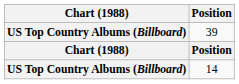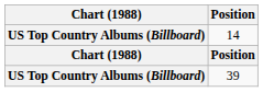rows swapped: 39 <-> 14
